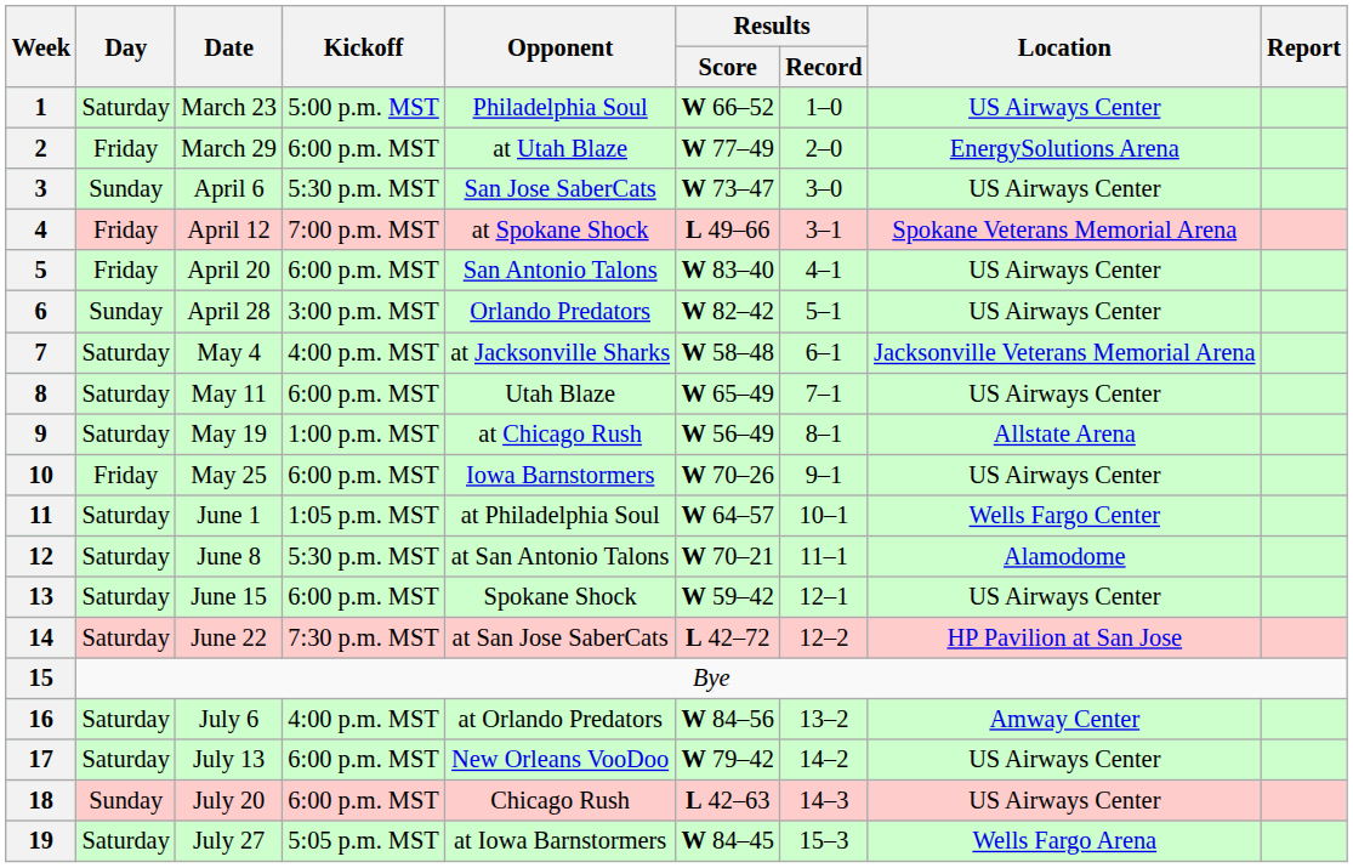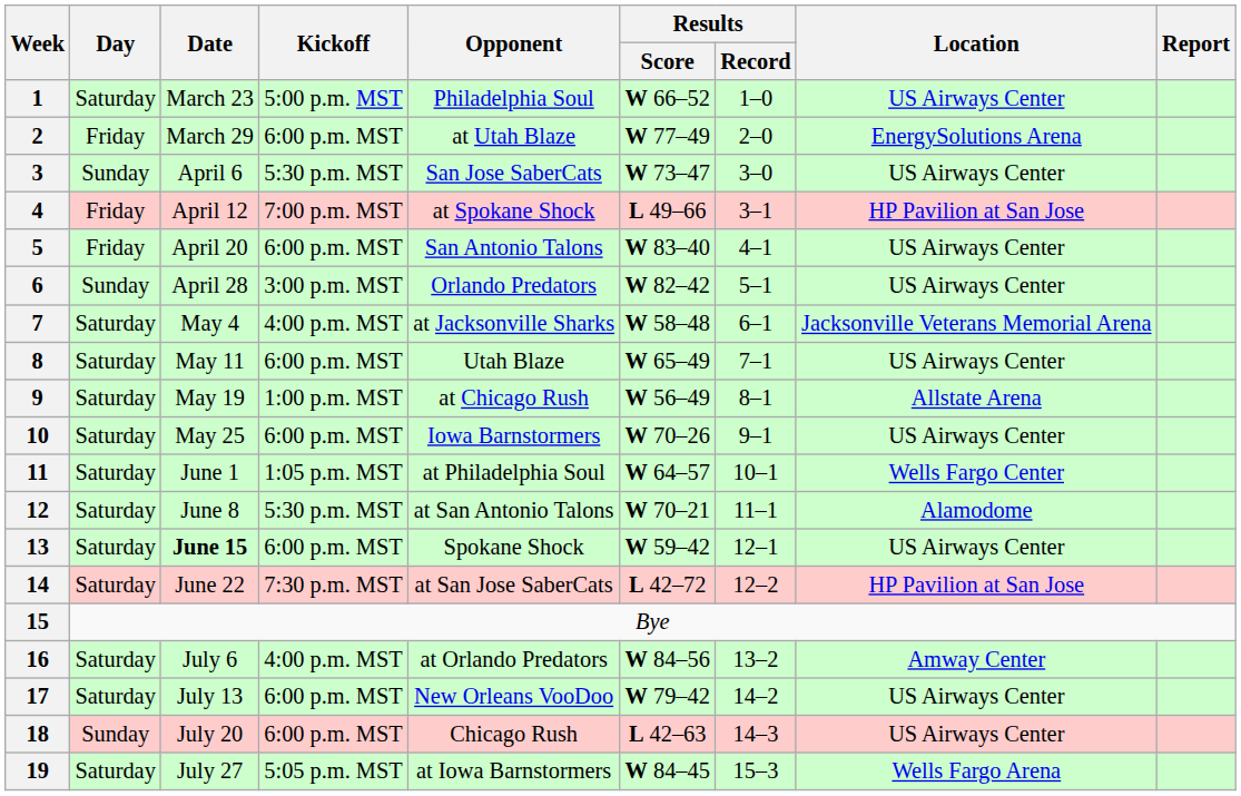4 | Location: Spokane Veterans Memorial Arena -> HP Pavilion at San Jose
10 | Day: Friday -> Saturday
13 | Date: normal -> bold
